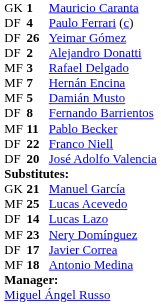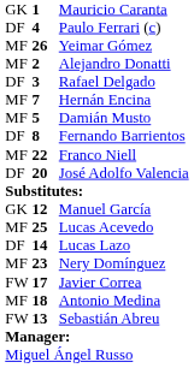Yeimar Gómez | column 1: DF -> MF
Alejandro Donatti | column 1: DF -> MF
Rafael Delgado | column 1: MF -> DF
- row: MF | 11 | Pablo Becker
Franco Niell | column 1: DF -> MF
Manuel García | column 2: 21 -> 12
Javier Correa | column 1: DF -> FW
+ row: FW | 13 | Sebastián Abreu
